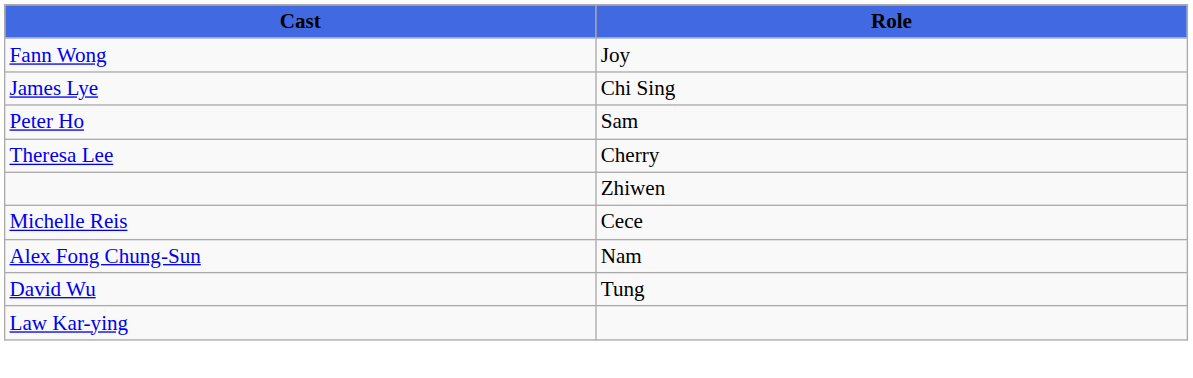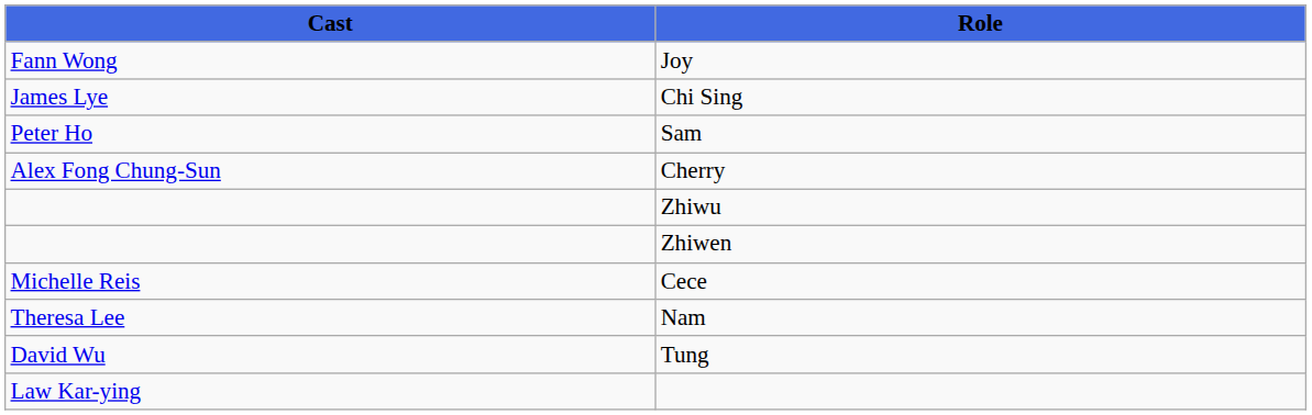Cherry | Cast: Theresa Lee -> Alex Fong Chung-Sun
+ row: Zhiwu
Nam | Cast: Alex Fong Chung-Sun -> Theresa Lee
